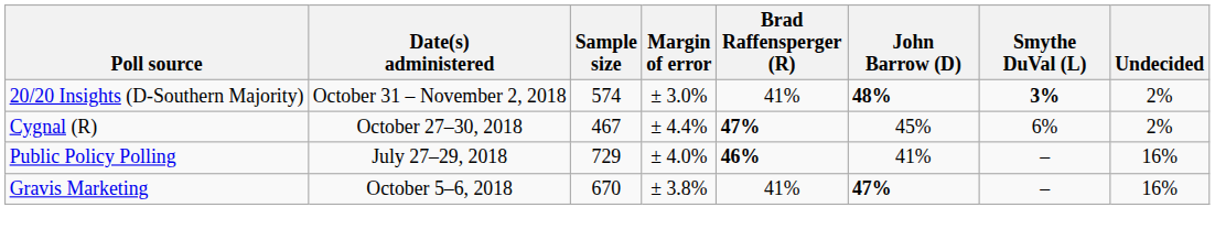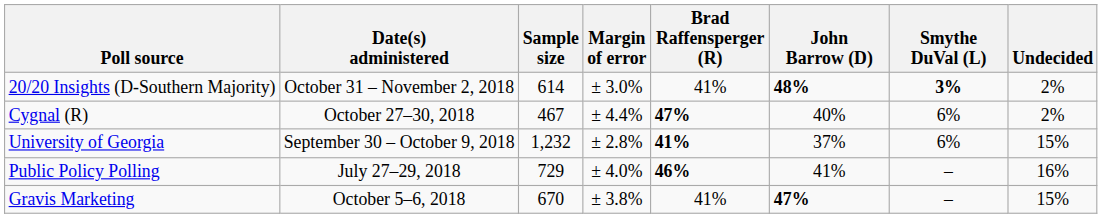20/20 Insights (D-Southern Majority) | Sample size: 574 -> 614
Cygnal (R) | John Barrow (D): 45% -> 40%
+ row: University of Georgia | September 30 – October 9, 2018 | 1,232 | ± 2.8% | 41% | 37% | 6% | 15%
Gravis Marketing | Undecided: 16% -> 15%
